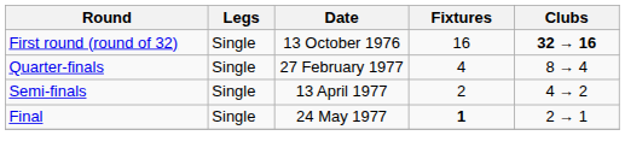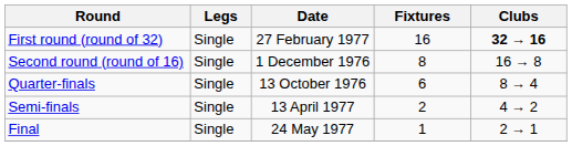First round (round of 32) | Date: 13 October 1976 -> 27 February 1977
+ row: Second round (round of 16) | Single | 1 December 1976 | 8 | 16 → 8
Quarter-finals | Date: 27 February 1977 -> 13 October 1976
Quarter-finals | Fixtures: 4 -> 6
Final | Fixtures: bold -> normal
